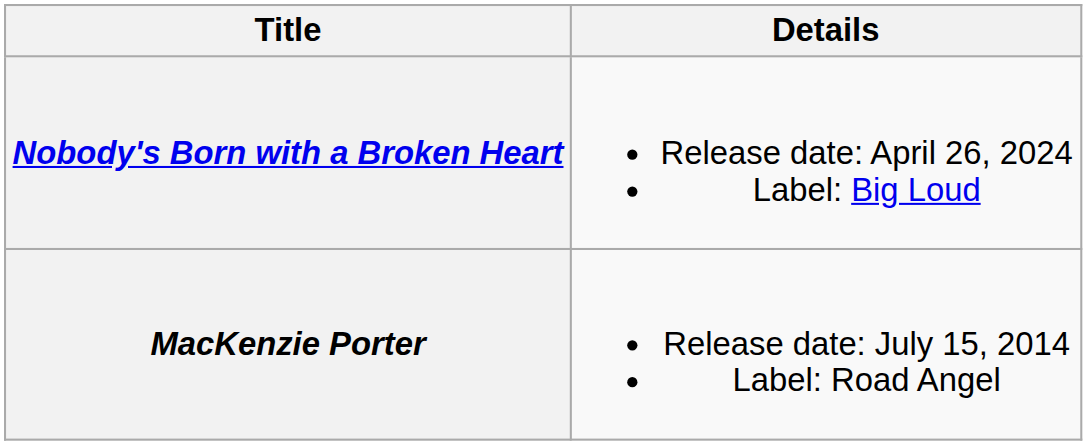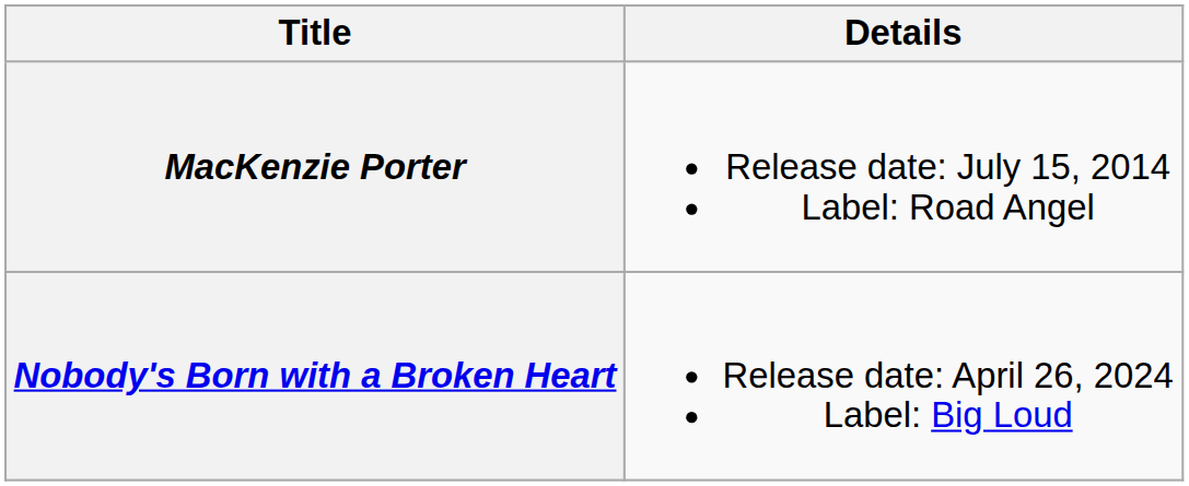rows swapped: MacKenzie Porter <-> Nobody's Born with a Broken Heart
